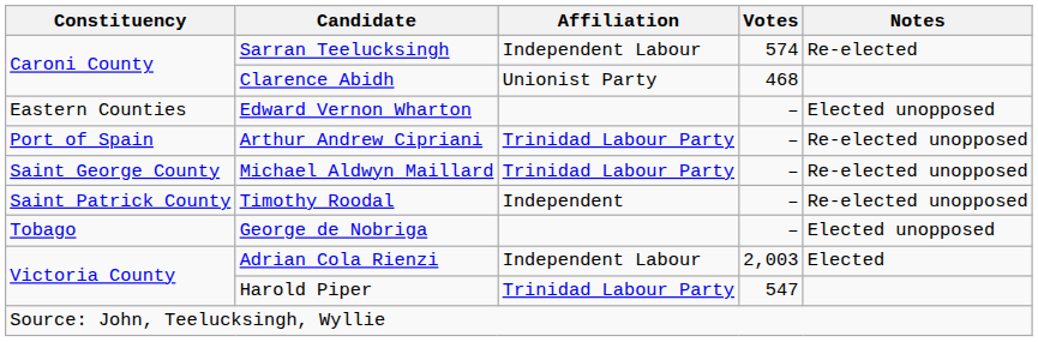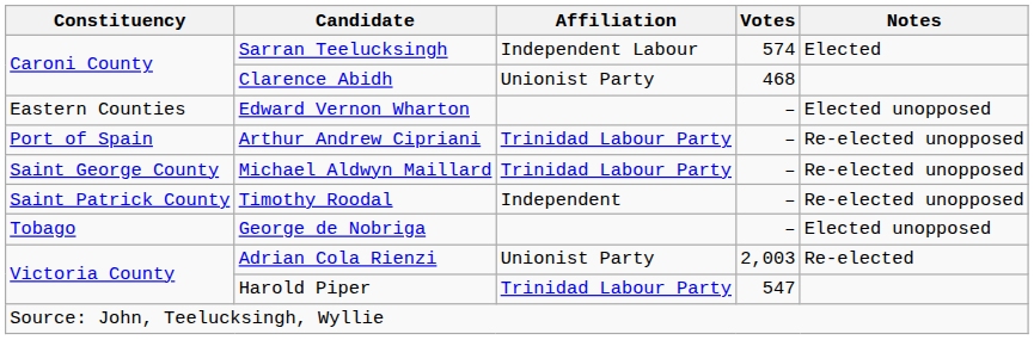Sarran Teelucksingh | Notes: Re-elected -> Elected
Adrian Cola Rienzi | Affiliation: Independent Labour -> Unionist Party
Adrian Cola Rienzi | Notes: Elected -> Re-elected
